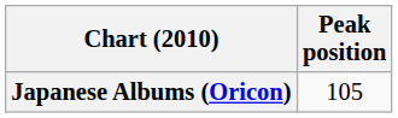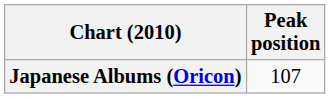Japanese Albums (Oricon) | Peak position: 105 -> 107
